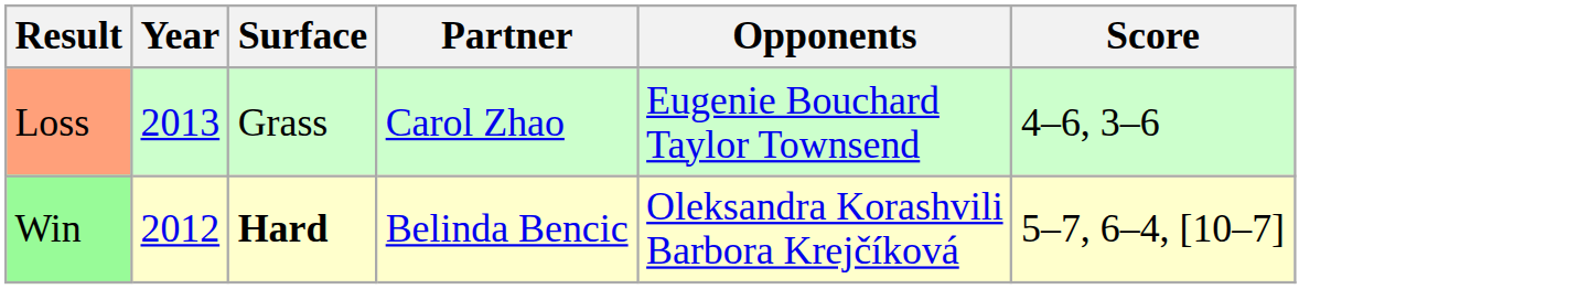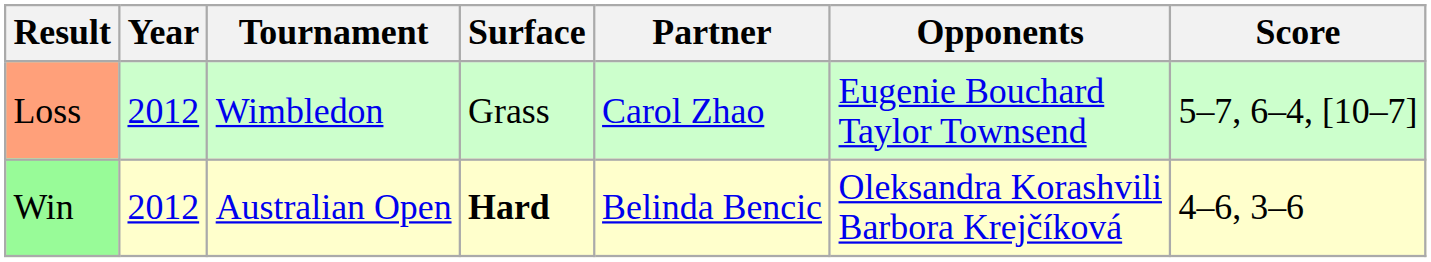+ column: Tournament | Wimbledon | Australian Open
Loss | Year: 2013 -> 2012
Loss | Score: 4–6, 3–6 -> 5–7, 6–4, [10–7]
Win | Score: 5–7, 6–4, [10–7] -> 4–6, 3–6
